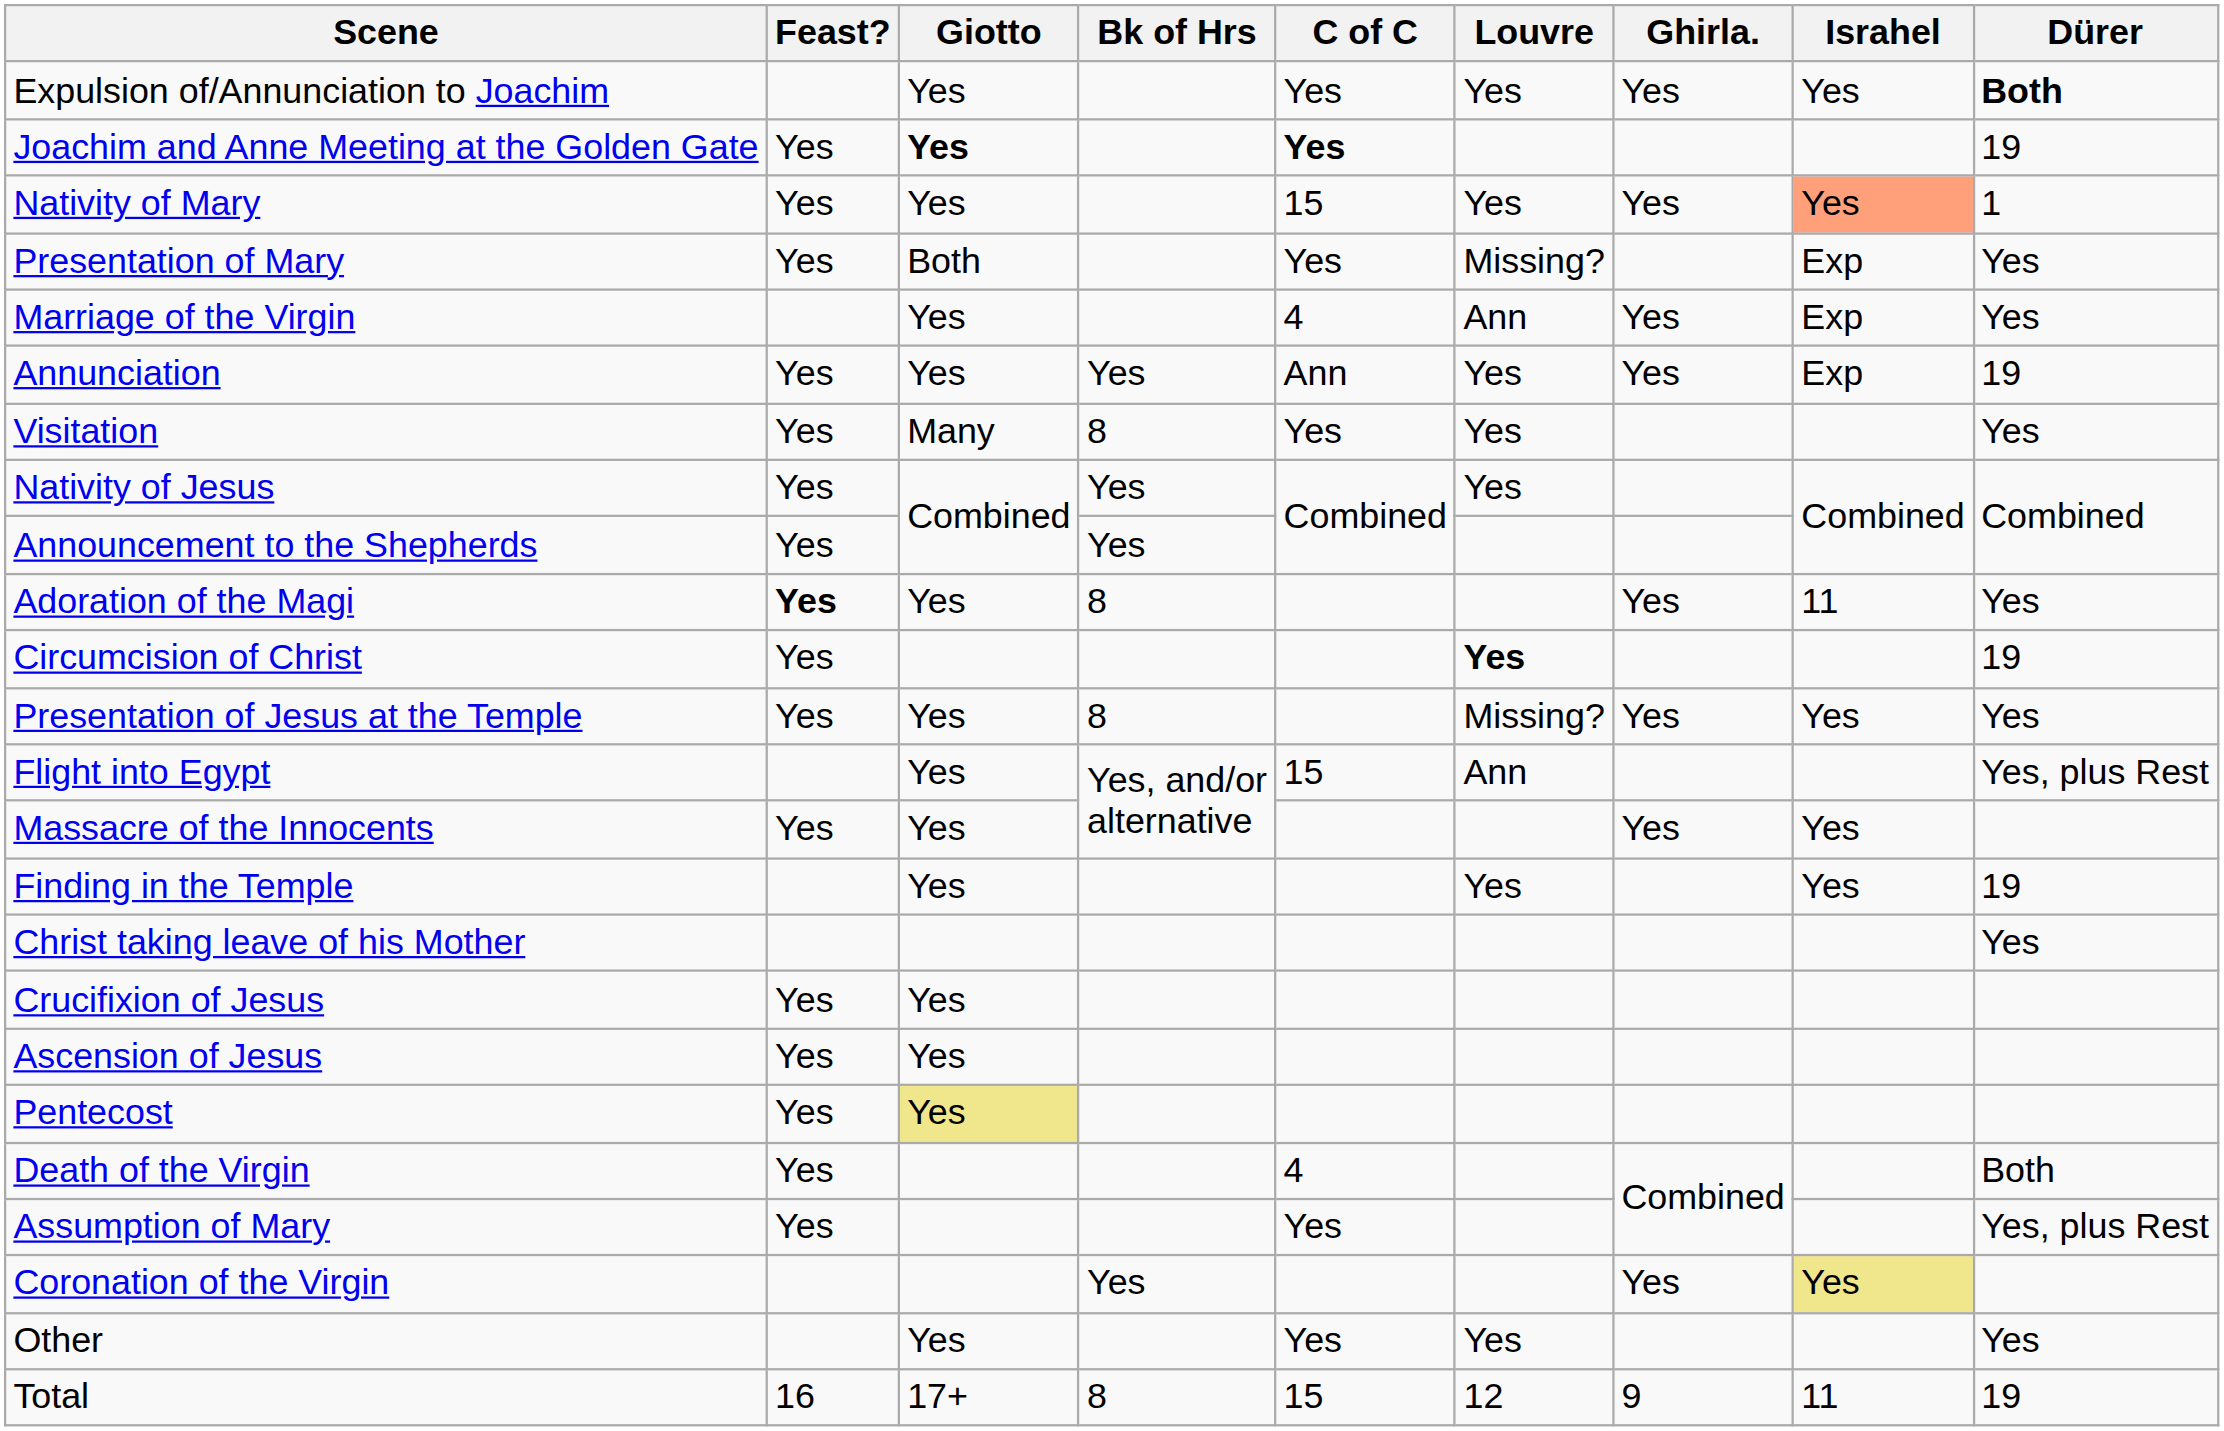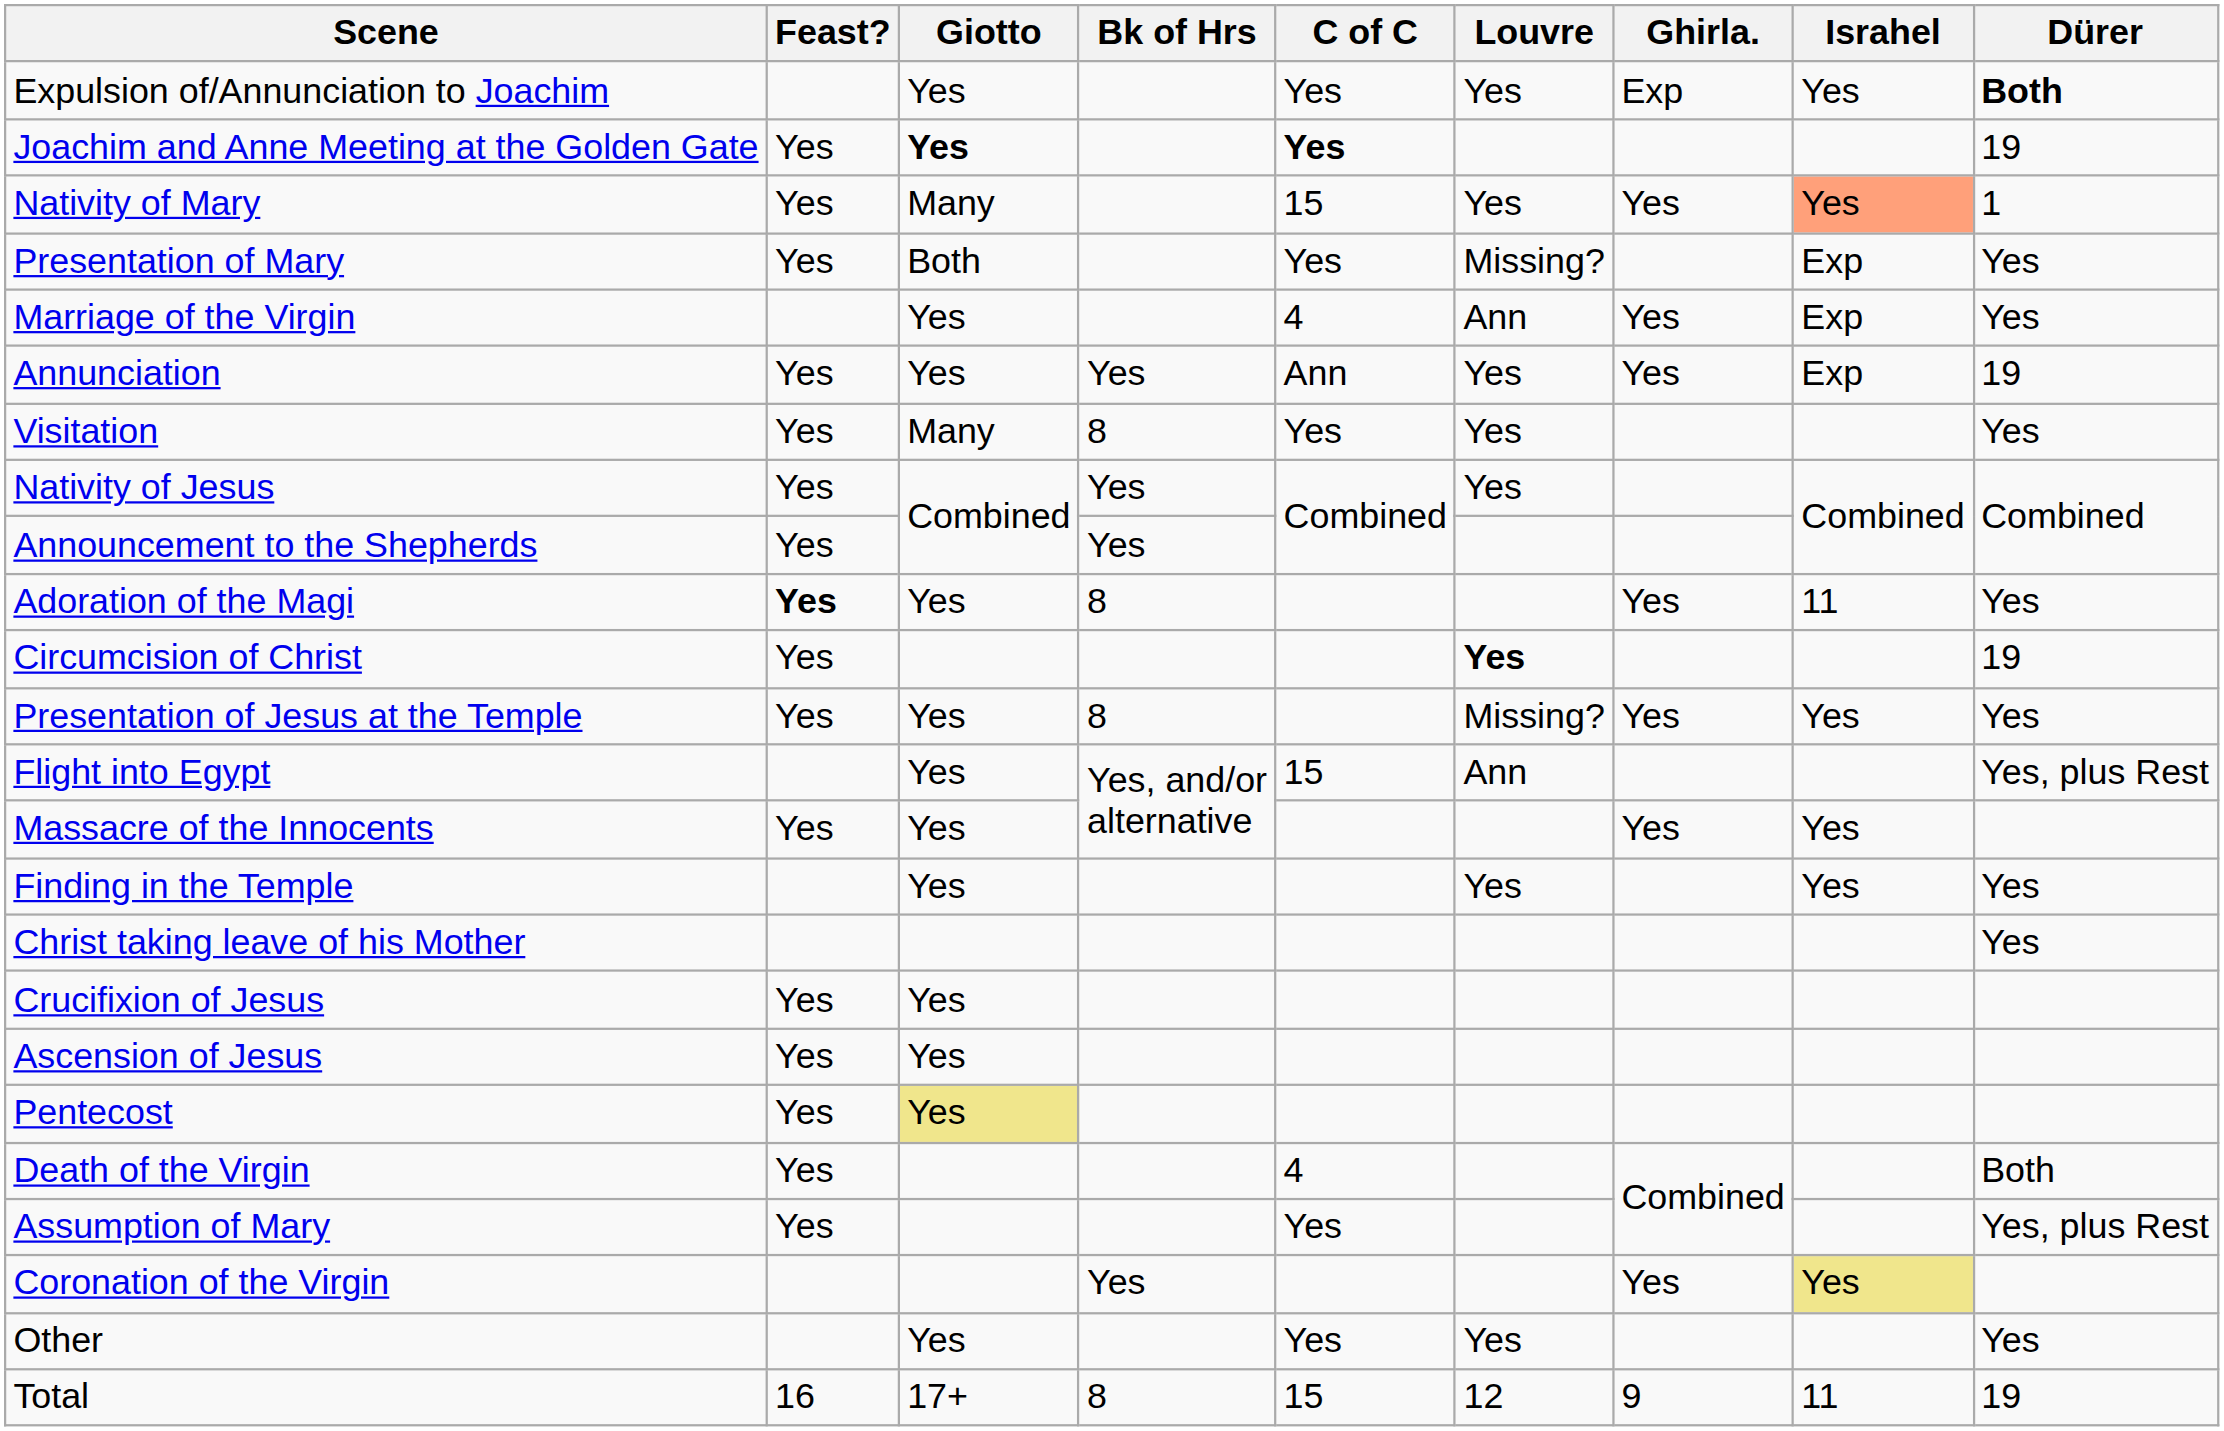Expulsion of/Annunciation to Joachim | Ghirla.: Yes -> Exp
Nativity of Mary | Giotto: Yes -> Many
Finding in the Temple | Dürer: 19 -> Yes
